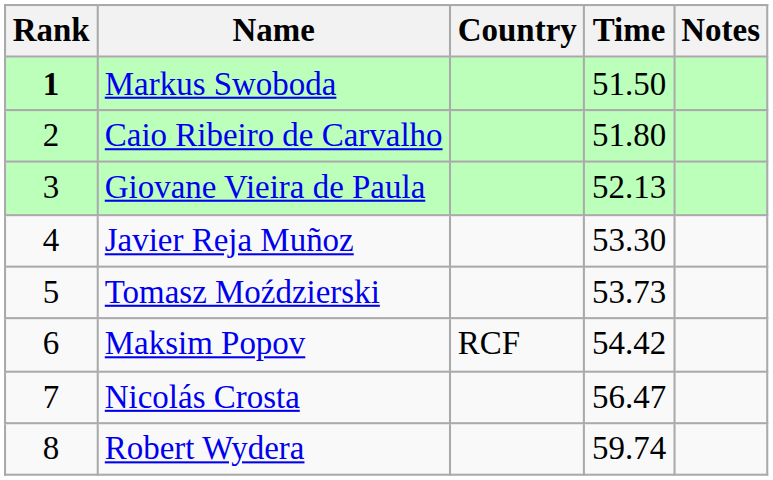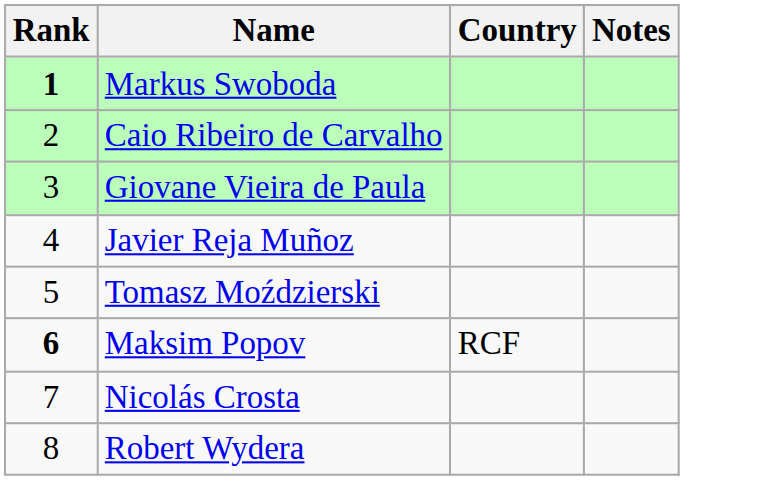- column: Time | 51.50 | 51.80 | 52.13 | 53.30 | 53.73 | 54.42 | 56.47 | 59.74
Maksim Popov | Rank: normal -> bold
